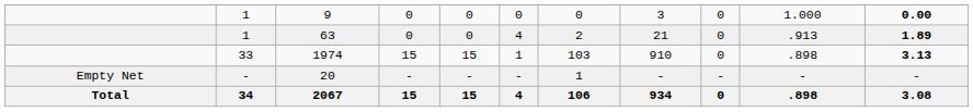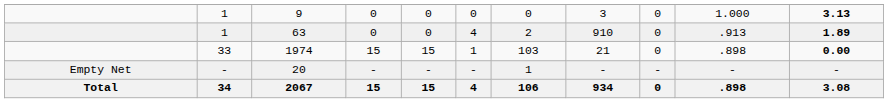9 | column 11: 0.00 -> 3.13
63 | column 8: 21 -> 910
1974 | column 8: 910 -> 21
1974 | column 11: 3.13 -> 0.00
